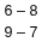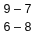rows swapped: 6 – 8 <-> 9 – 7
